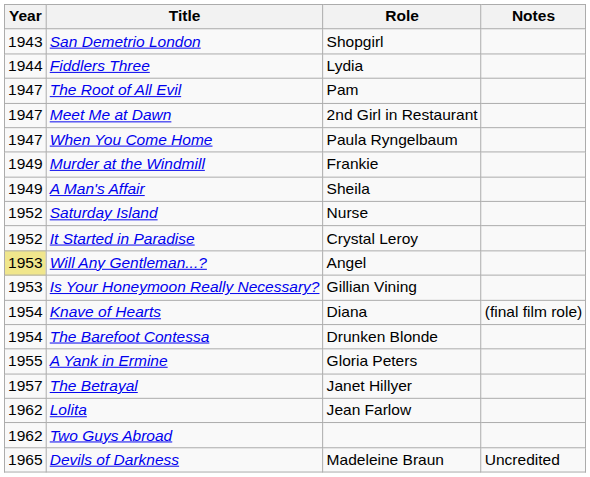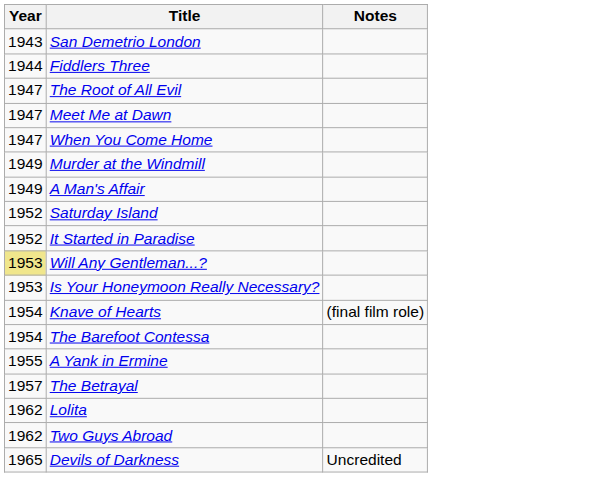- column: Role | Shopgirl | Lydia | Pam | 2nd Girl in Restaurant | Paula Ryngelbaum | Frankie | Sheila | Nurse | Crystal Leroy | Angel | Gillian Vining | Diana | Drunken Blonde | Gloria Peters | Janet Hillyer | Jean Farlow | Madeleine Braun
